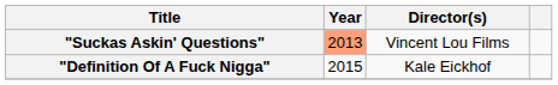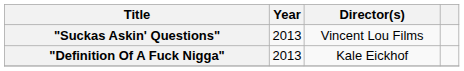"Suckas Askin' Questions" | Year: lightsalmon background -> no background
"Definition Of A Fuck Nigga" | Year: 2015 -> 2013
